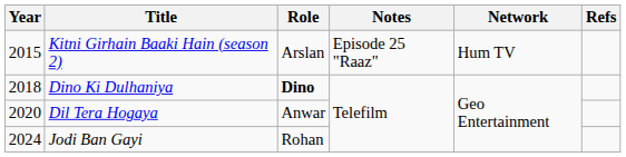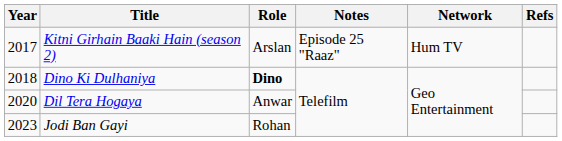Kitni Girhain Baaki Hain (season 2) | Year: 2015 -> 2017
Jodi Ban Gayi | Year: 2024 -> 2023
